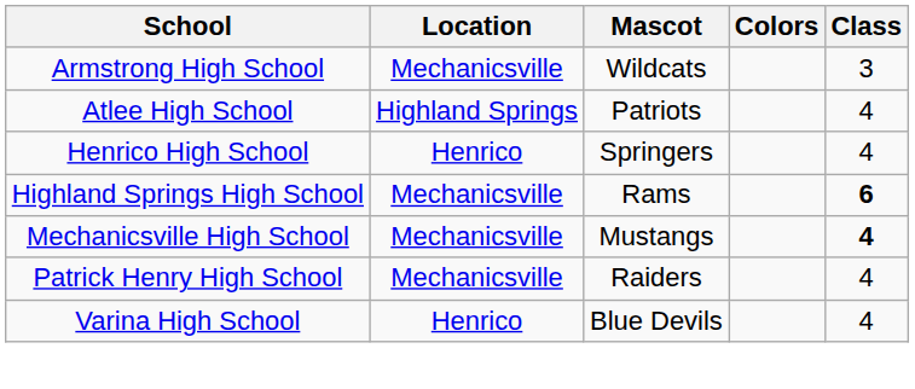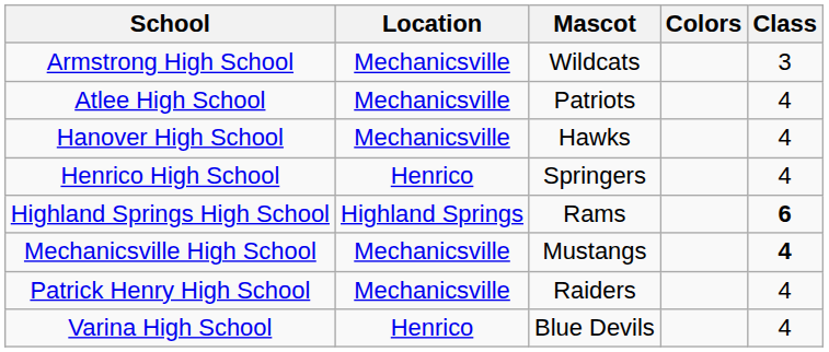Atlee High School | Location: Highland Springs -> Mechanicsville
+ row: Hanover High School | Mechanicsville | Hawks | 4
Highland Springs High School | Location: Mechanicsville -> Highland Springs
